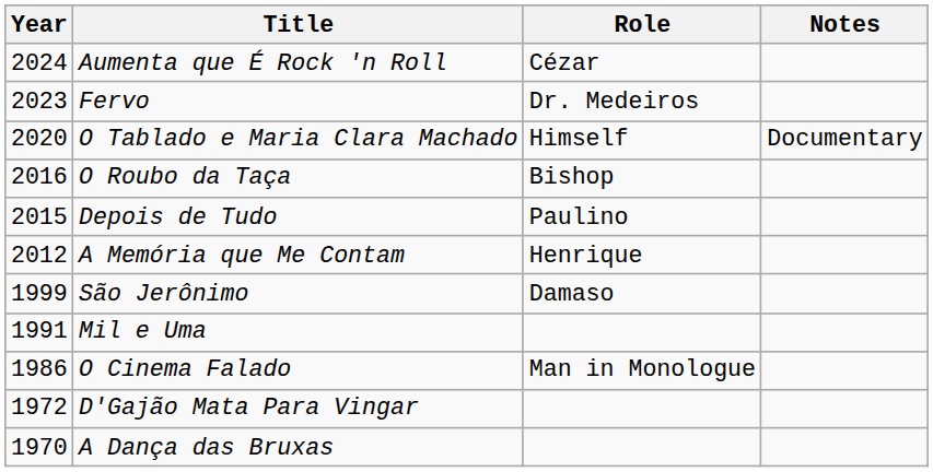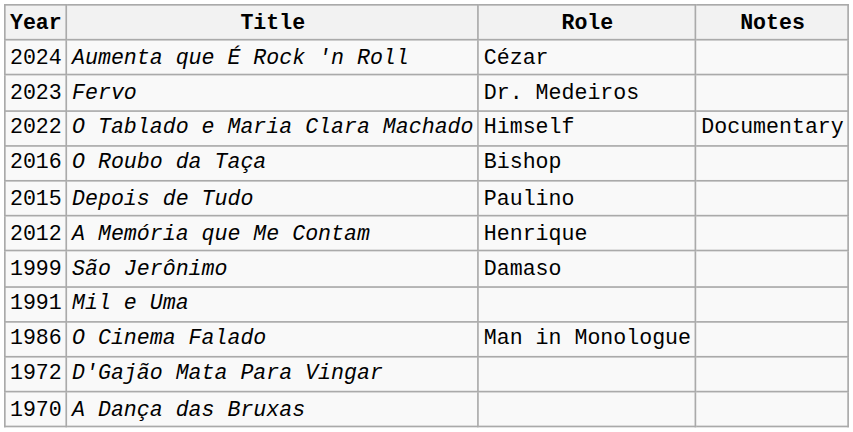O Tablado e Maria Clara Machado | Year: 2020 -> 2022
